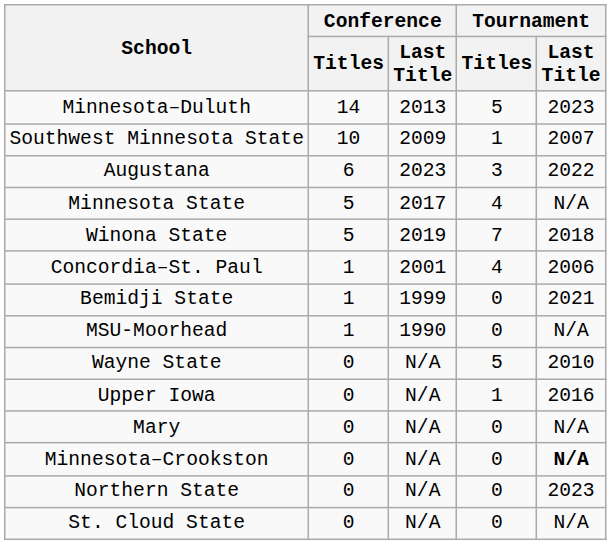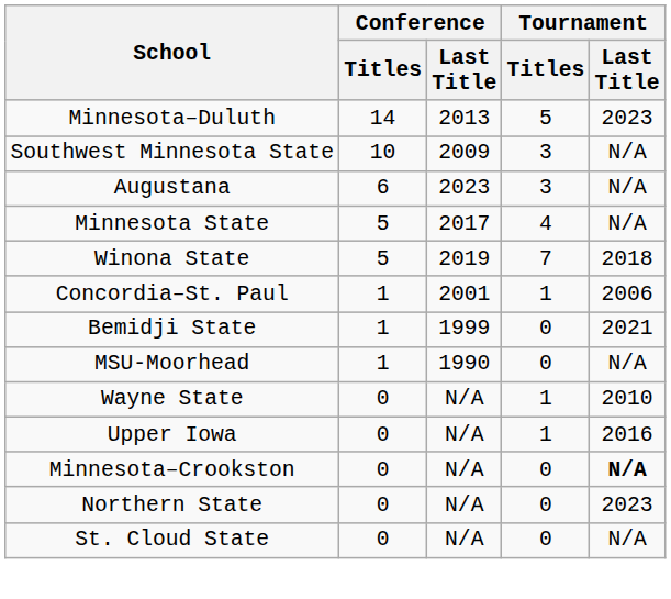Southwest Minnesota State | Tournament / Titles: 1 -> 3
Southwest Minnesota State | Tournament / Last Title: 2007 -> N/A
Augustana | Tournament / Last Title: 2022 -> N/A
Concordia–St. Paul | Tournament / Titles: 4 -> 1
Wayne State | Tournament / Titles: 5 -> 1
- row: Mary | 0 | N/A | 0 | N/A
